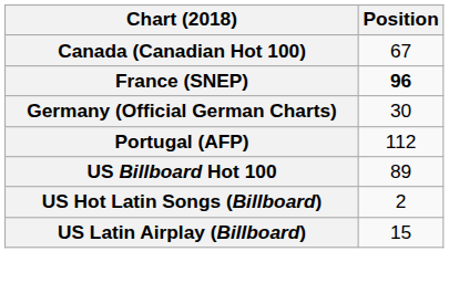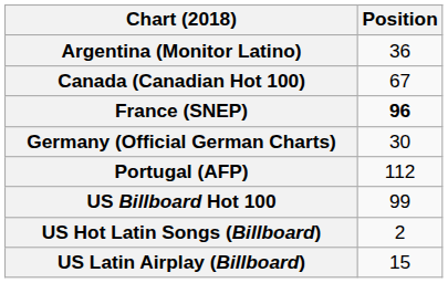+ row: Argentina (Monitor Latino) | 36
US Billboard Hot 100 | Position: 89 -> 99
